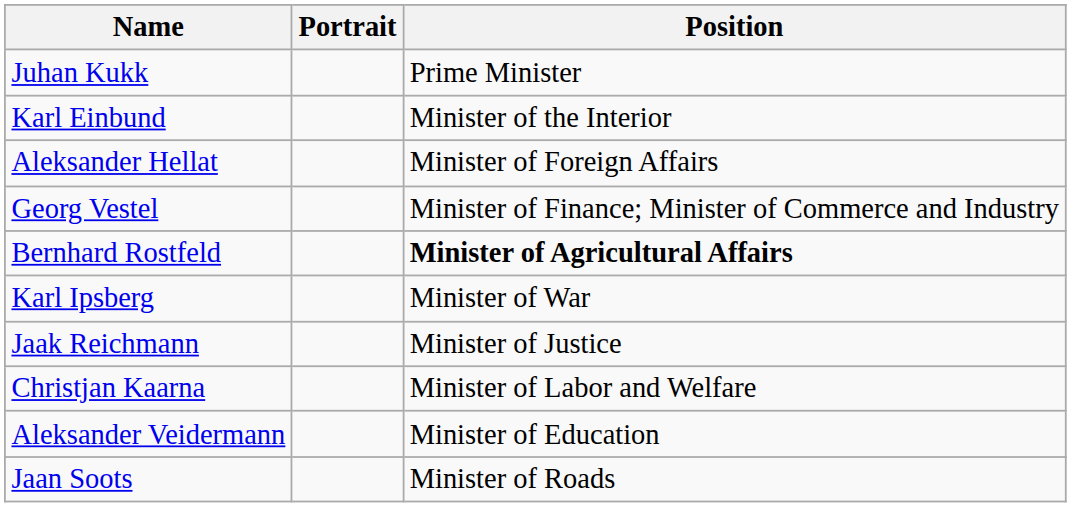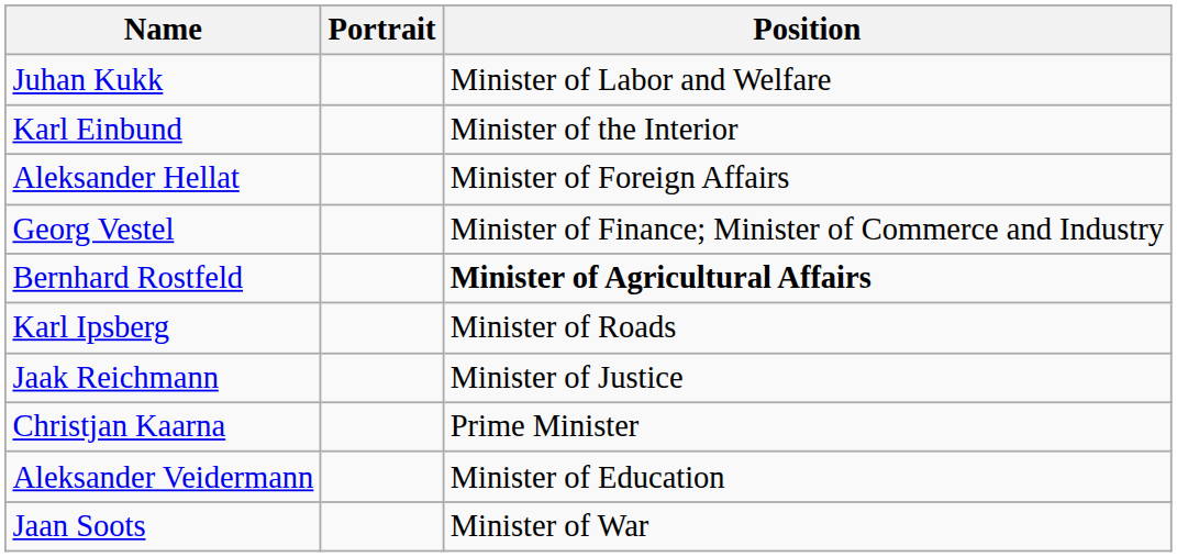Juhan Kukk | Position: Prime Minister -> Minister of Labor and Welfare
Karl Ipsberg | Position: Minister of War -> Minister of Roads
Christjan Kaarna | Position: Minister of Labor and Welfare -> Prime Minister
Jaan Soots | Position: Minister of Roads -> Minister of War
